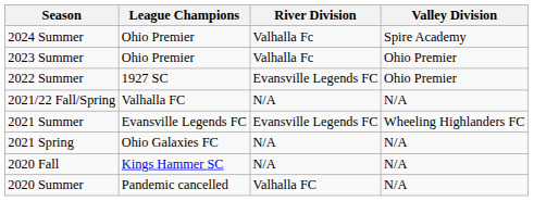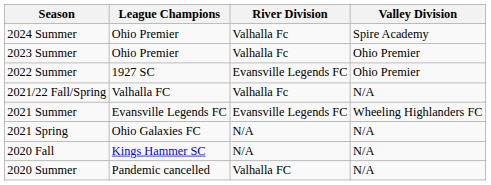2021/22 Fall/Spring | River Division: N/A -> Valhalla Fc
